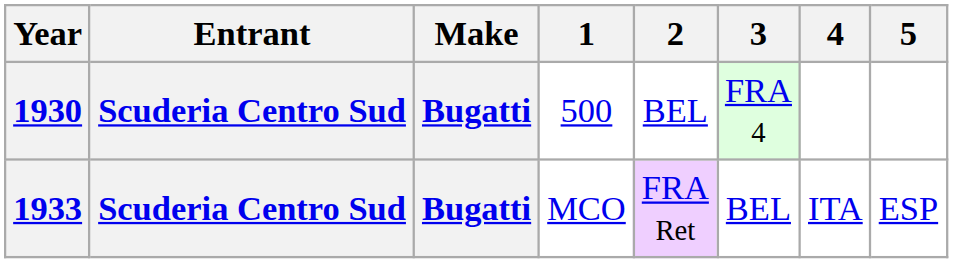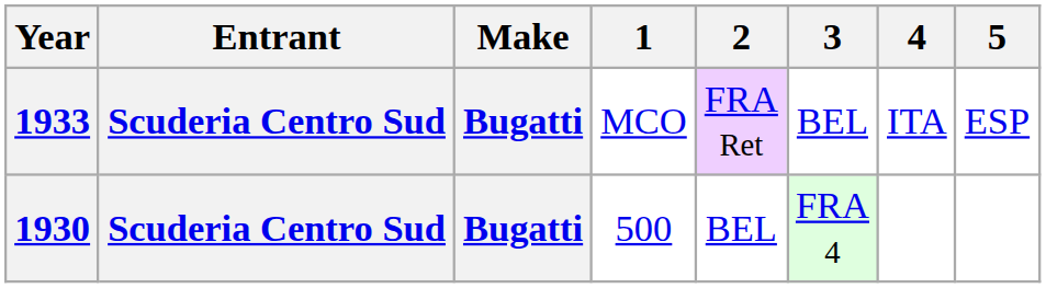rows swapped: 1930 <-> 1933
